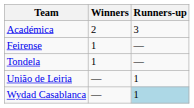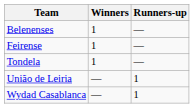- row: Académica | 2 | 3
+ row: Belenenses | 1 | —
Wydad Casablanca | Runners-up: lightblue background -> no background
